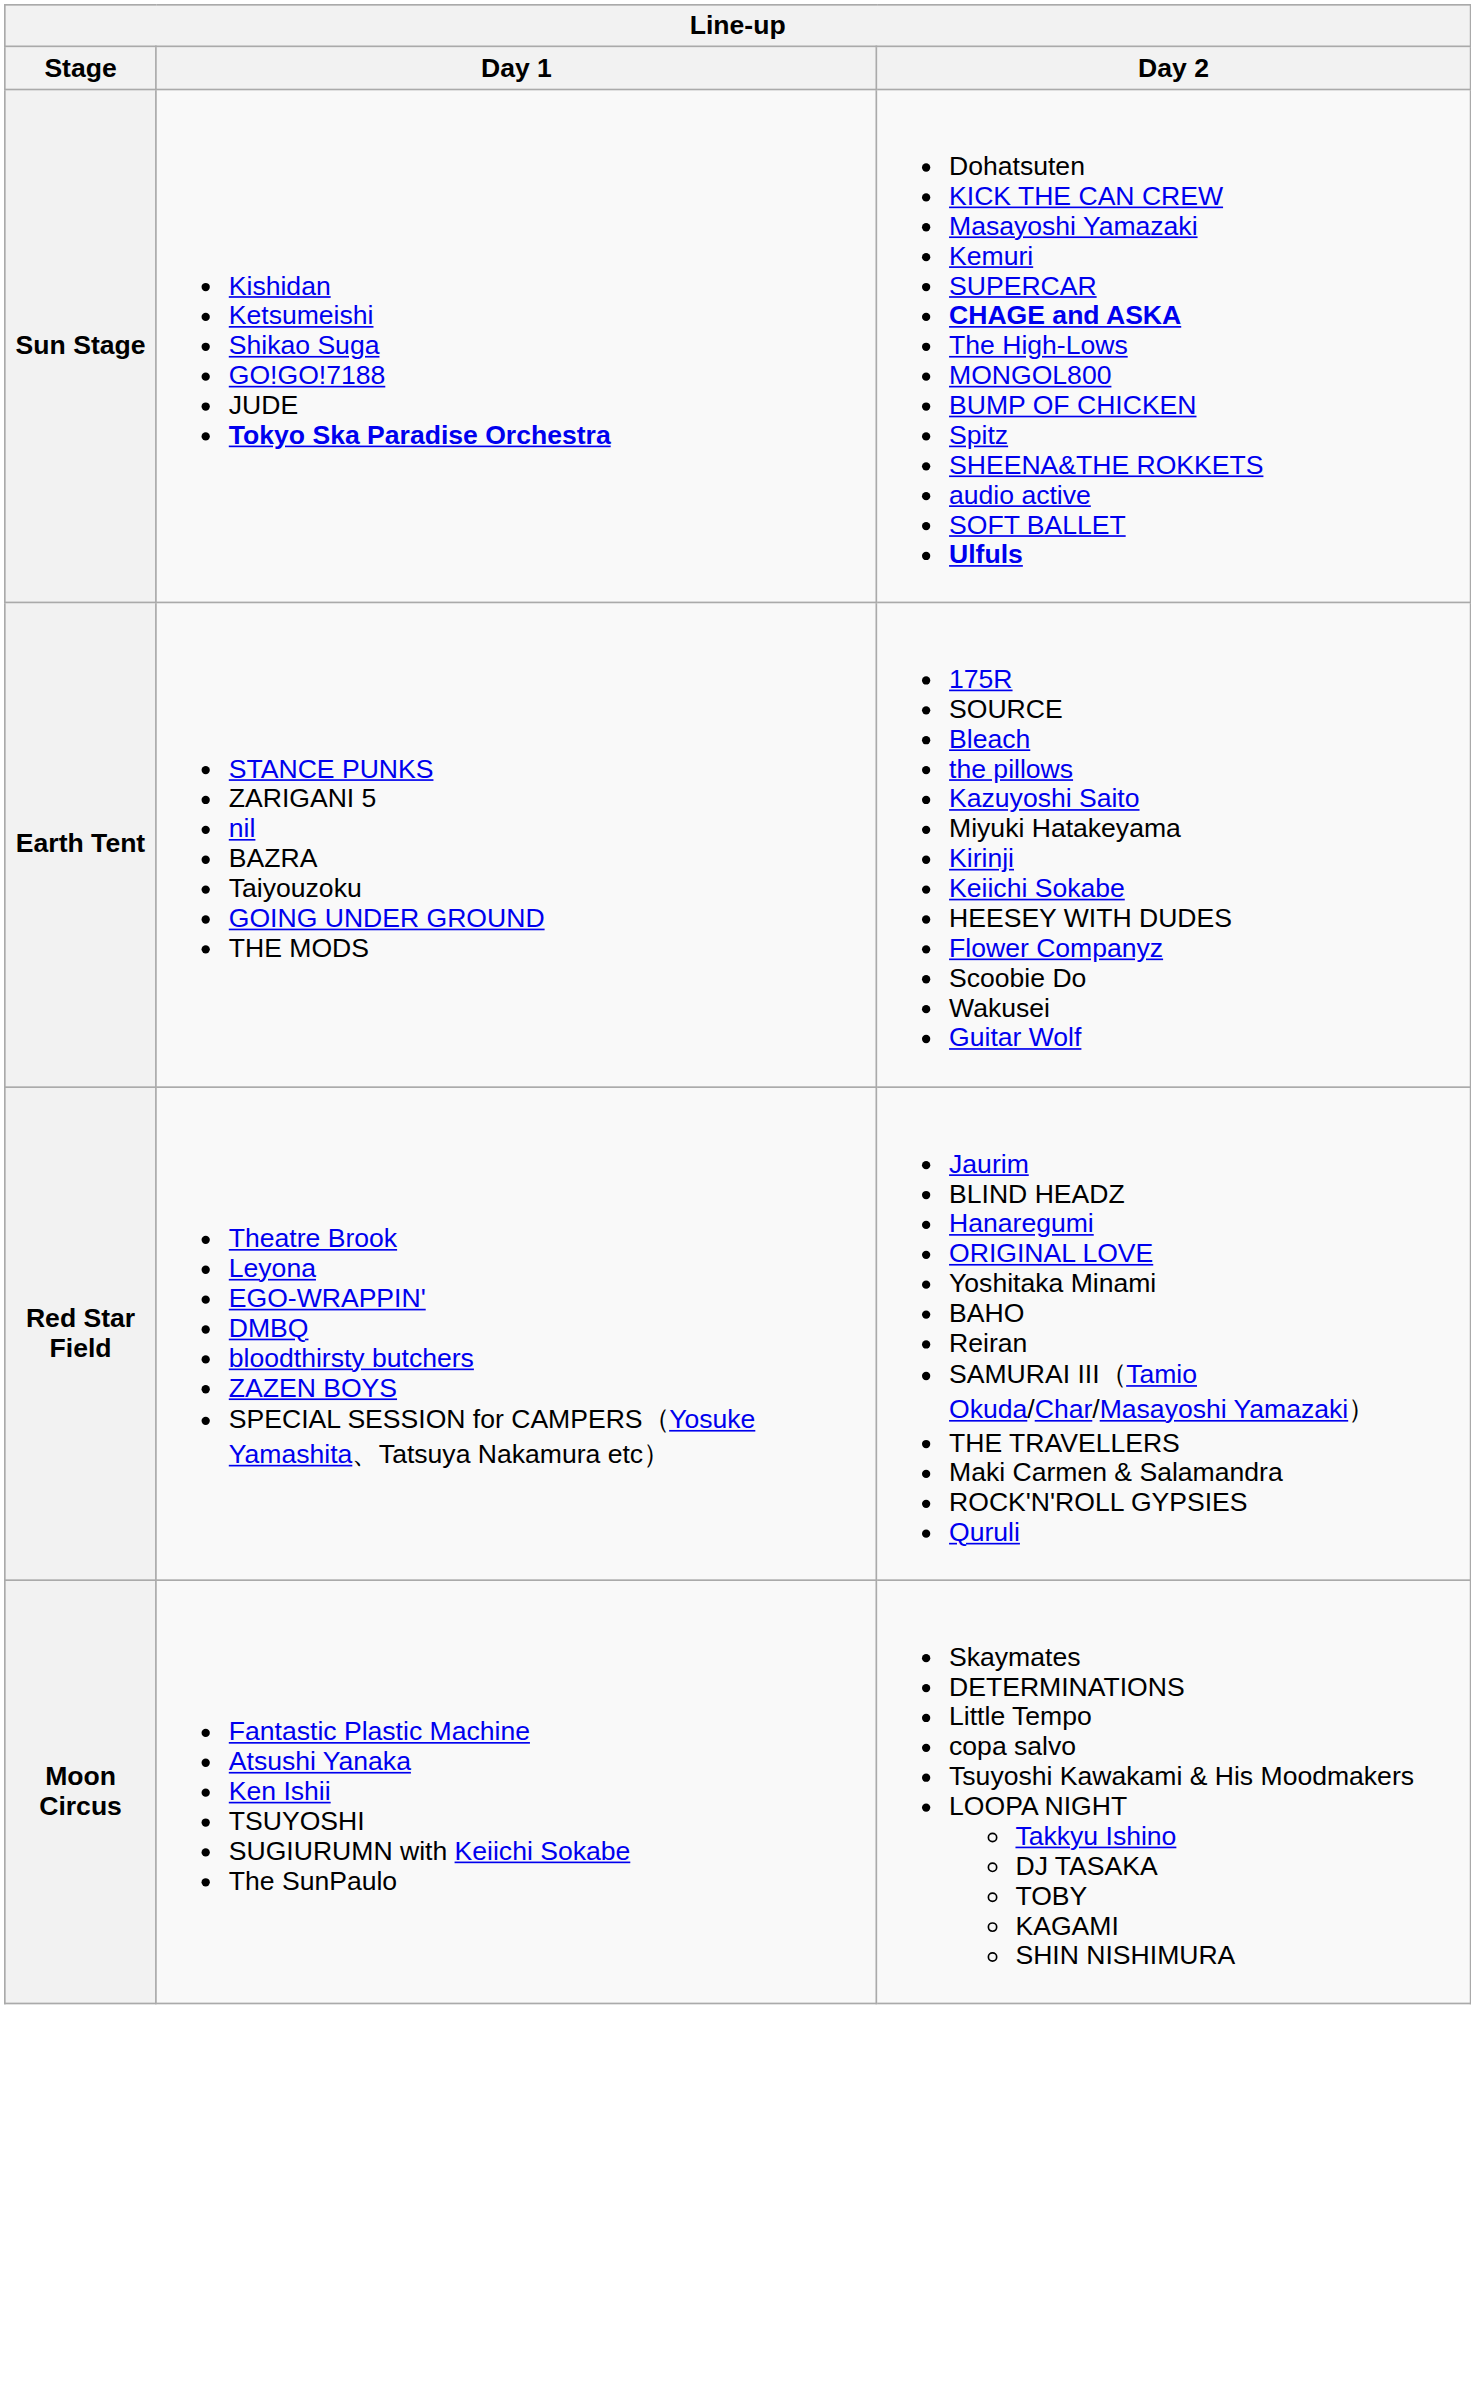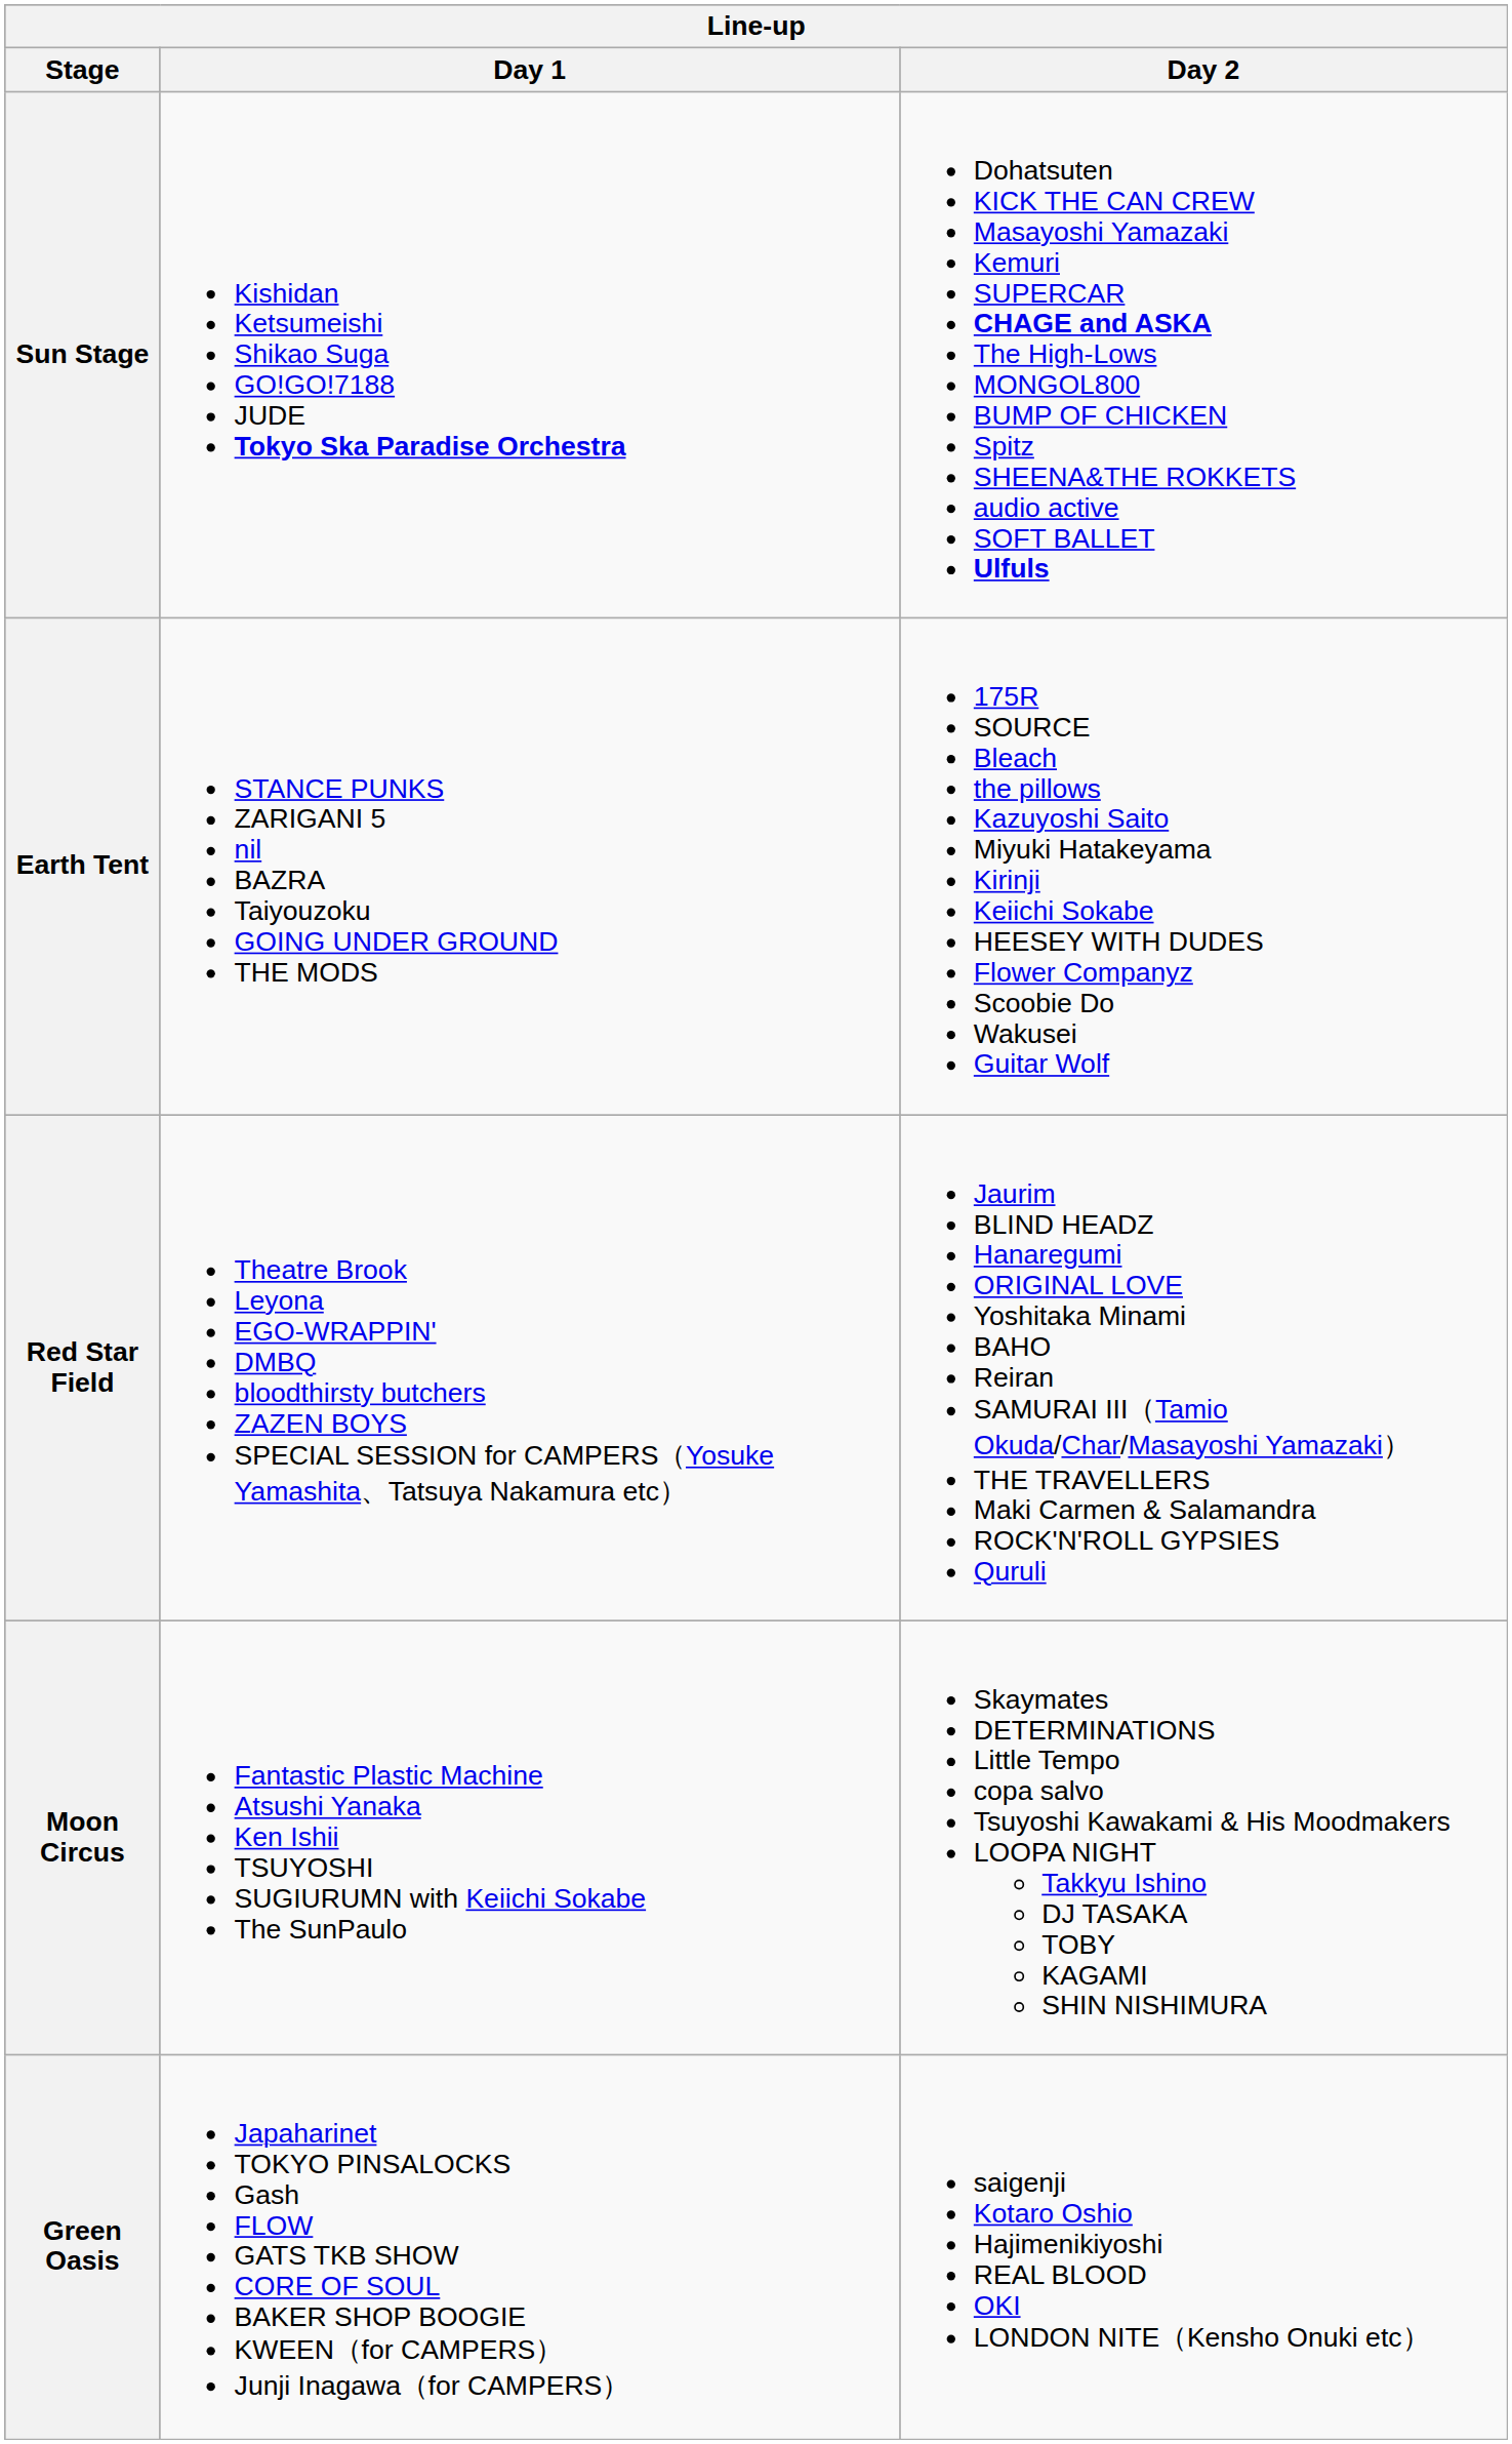+ row: Green Oasis | Japaharinet TOKYO PINSALOCKS Gash FLOW GATS TKB SHOW CORE OF SOUL BAKER SHOP BOOGIE KWEEN（for CAMPERS） Junji Inagawa（for CAMPERS） | saigenji Kotaro Oshio Hajimenikiyoshi REAL BLOOD OKI LONDON NITE（Kensho Onuki etc）
